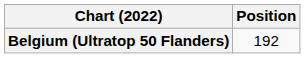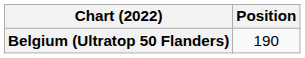Belgium (Ultratop 50 Flanders) | Position: 192 -> 190
